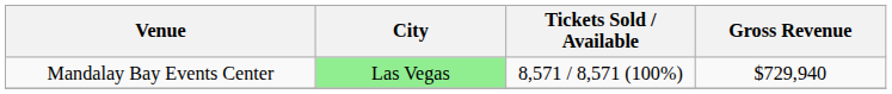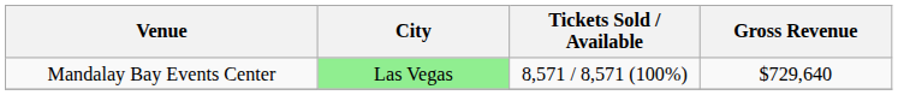Mandalay Bay Events Center | Gross Revenue: $729,940 -> $729,640
